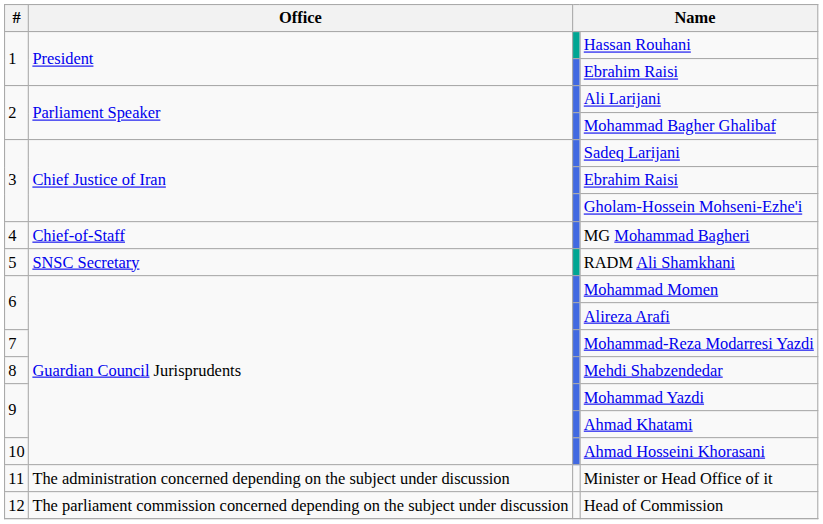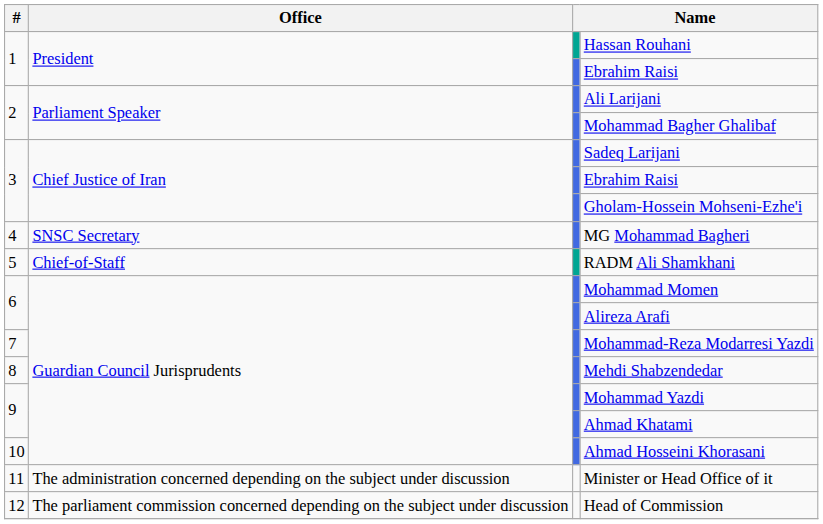MG Mohammad Bagheri | Office: Chief-of-Staff -> SNSC Secretary
RADM Ali Shamkhani | Office: SNSC Secretary -> Chief-of-Staff
